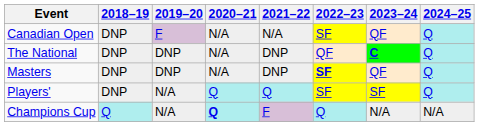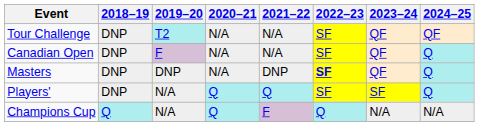+ row: Tour Challenge | DNP | T2 | N/A | N/A | SF | QF | QF
- row: The National | DNP | DNP | N/A | DNP | QF | C | Q
Champions Cup | 2020–21: bold -> normal
